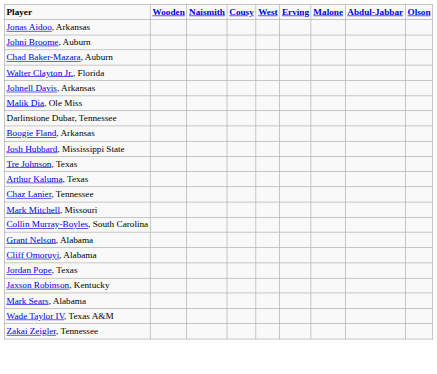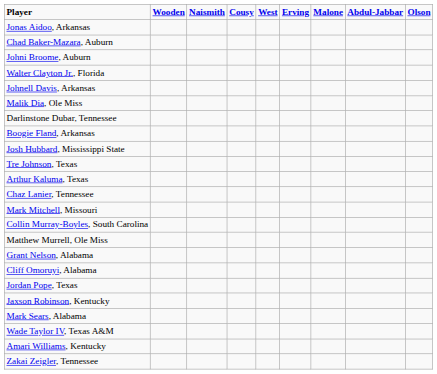rows swapped: Chad Baker-Mazara, Auburn <-> Johni Broome, Auburn
+ row: Matthew Murrell, Ole Miss
+ row: Amari Williams, Kentucky
